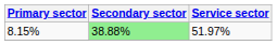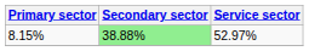8.15% | Service sector: 51.97% -> 52.97%
